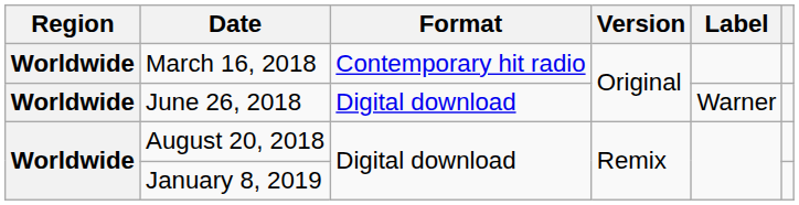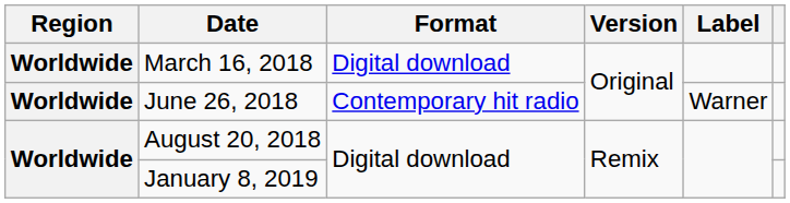March 16, 2018 | Format: Contemporary hit radio -> Digital download
June 26, 2018 | Format: Digital download -> Contemporary hit radio
